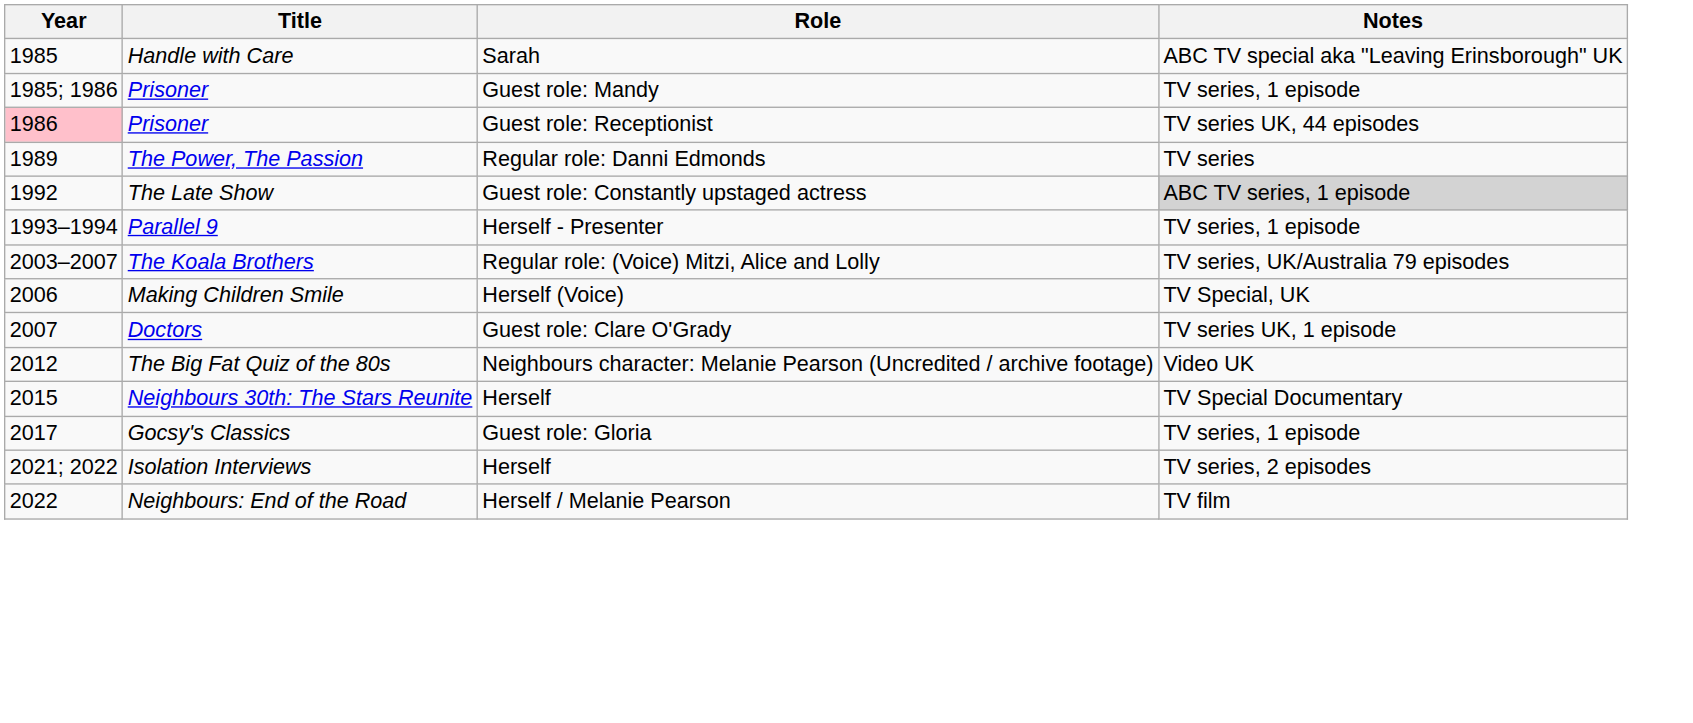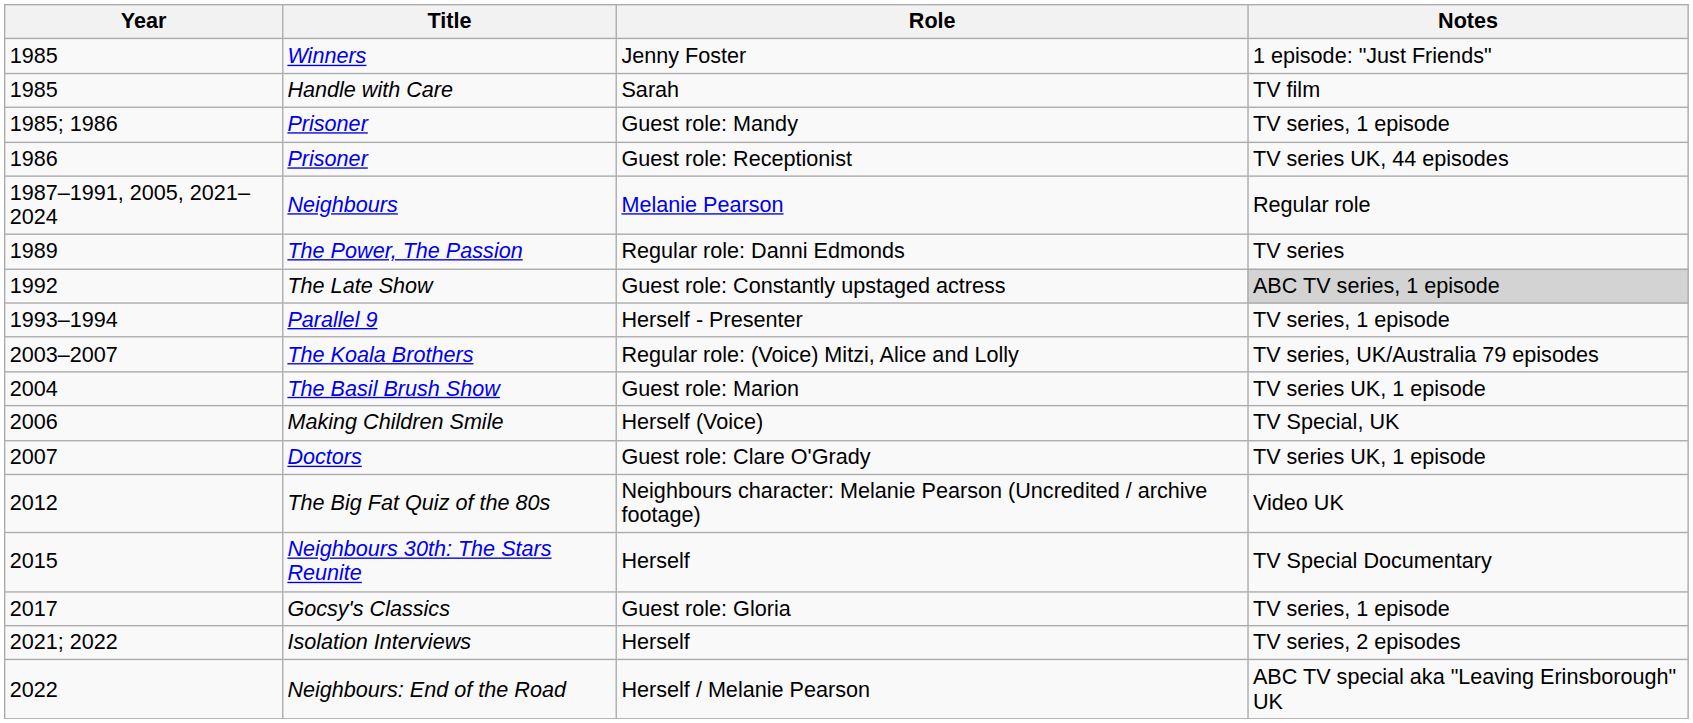+ row: 1985 | Winners | Jenny Foster | 1 episode: "Just Friends"
Handle with Care | Notes: ABC TV special aka "Leaving Erinsborough" UK -> TV film
Prisoner / Guest role: Receptionist | Year: pink background -> no background
+ row: 1987–1991, 2005, 2021–2024 | Neighbours | Melanie Pearson | Regular role
+ row: 2004 | The Basil Brush Show | Guest role: Marion | TV series UK, 1 episode
Neighbours: End of the Road | Notes: TV film -> ABC TV special aka "Leaving Erinsborough" UK
